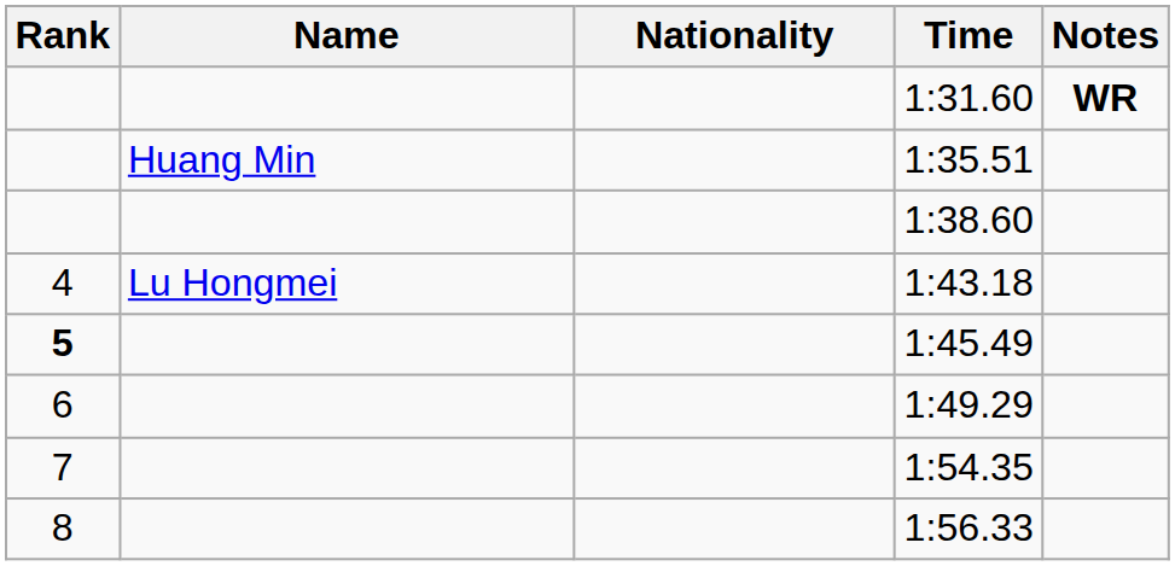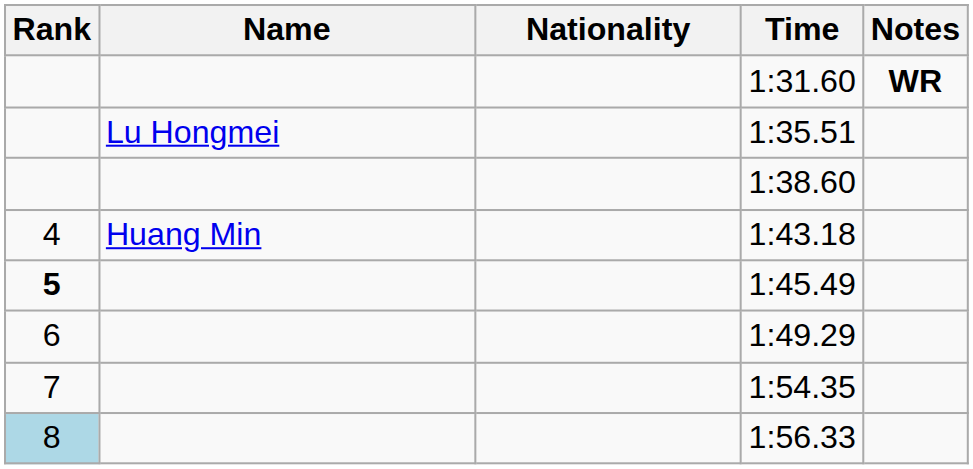1:35.51 | Name: Huang Min -> Lu Hongmei
1:43.18 | Name: Lu Hongmei -> Huang Min
1:56.33 | Rank: no background -> lightblue background
